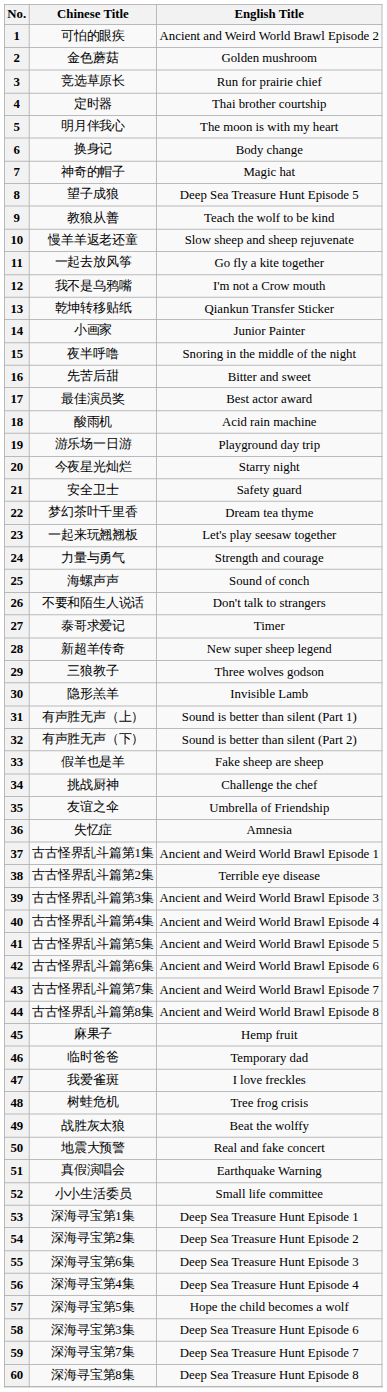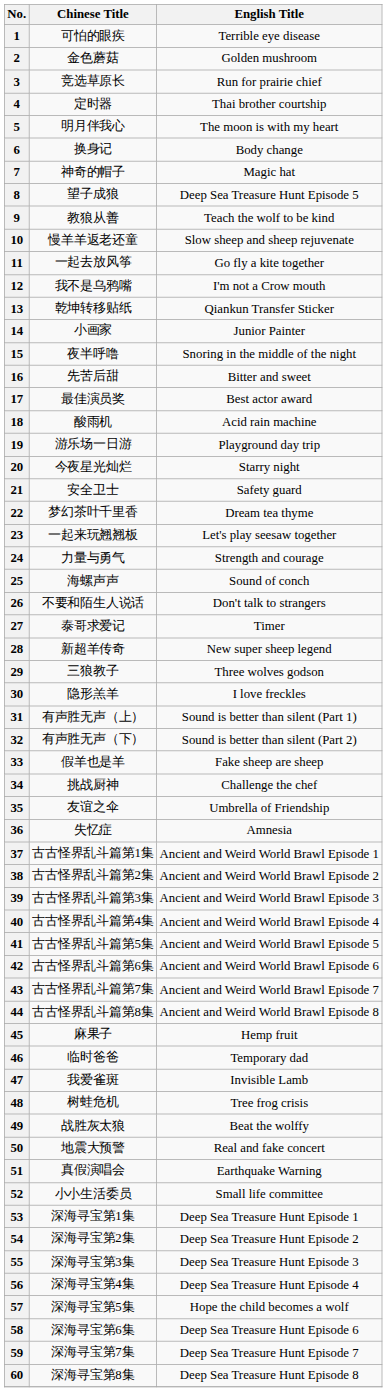1 | English Title: Ancient and Weird World Brawl Episode 2 -> Terrible eye disease
30 | English Title: Invisible Lamb -> I love freckles
38 | English Title: Terrible eye disease -> Ancient and Weird World Brawl Episode 2
47 | English Title: I love freckles -> Invisible Lamb
55 | Chinese Title: 深海寻宝第6集 -> 深海寻宝第3集
58 | Chinese Title: 深海寻宝第3集 -> 深海寻宝第6集
